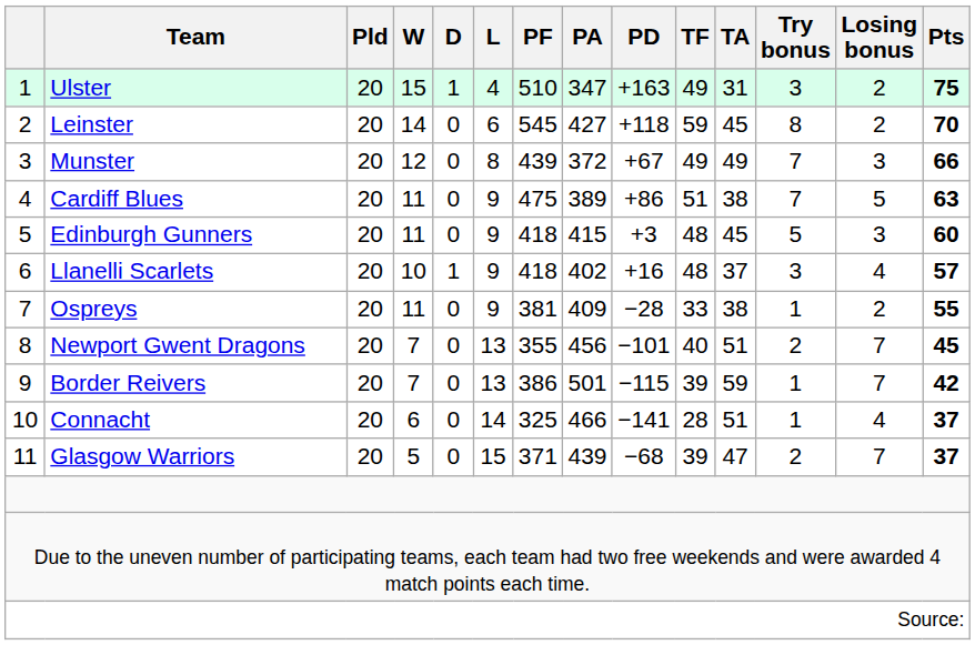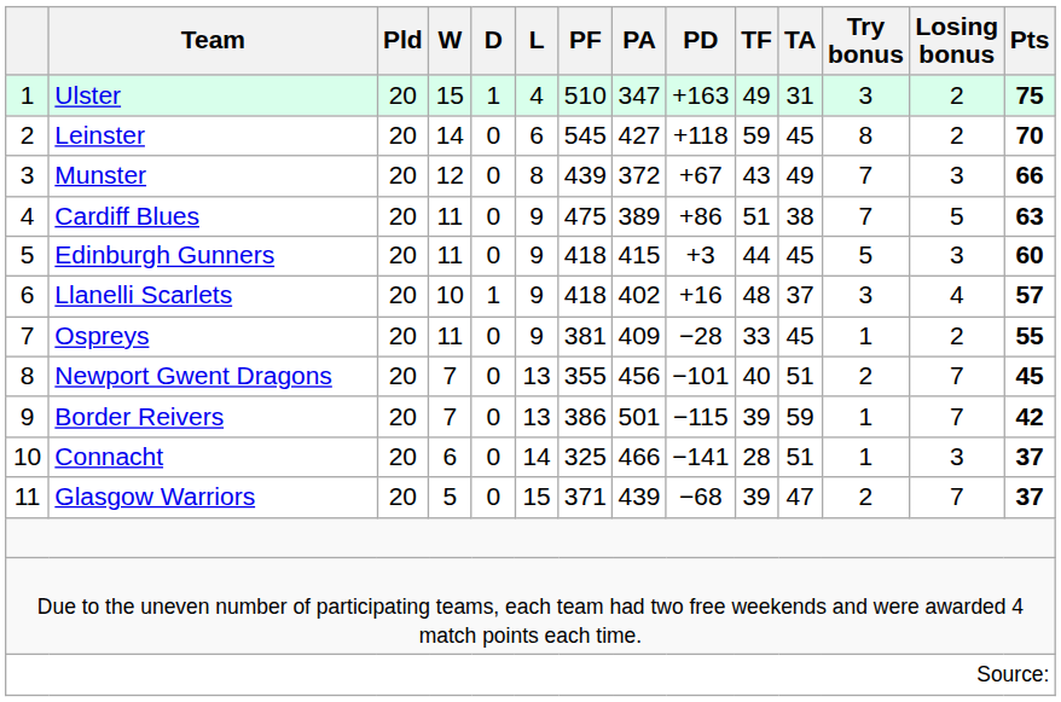Munster | TF: 49 -> 43
Edinburgh Gunners | TF: 48 -> 44
Ospreys | TA: 38 -> 45
Connacht | Losing bonus: 4 -> 3
